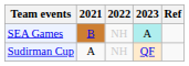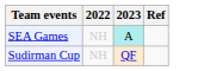- column: 2021 | B | A
